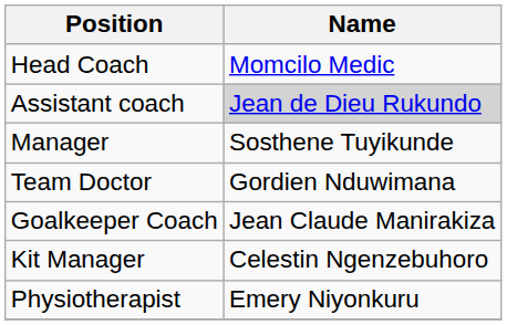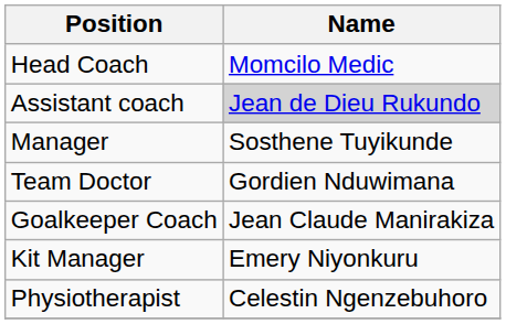Kit Manager | Name: Celestin Ngenzebuhoro -> Emery Niyonkuru
Physiotherapist | Name: Emery Niyonkuru -> Celestin Ngenzebuhoro
